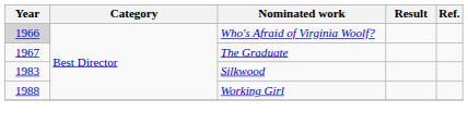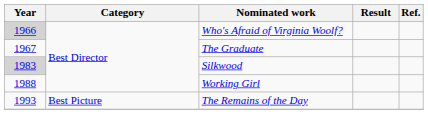Silkwood | Year: no background -> lightgrey background
+ row: 1993 | Best Picture | The Remains of the Day
